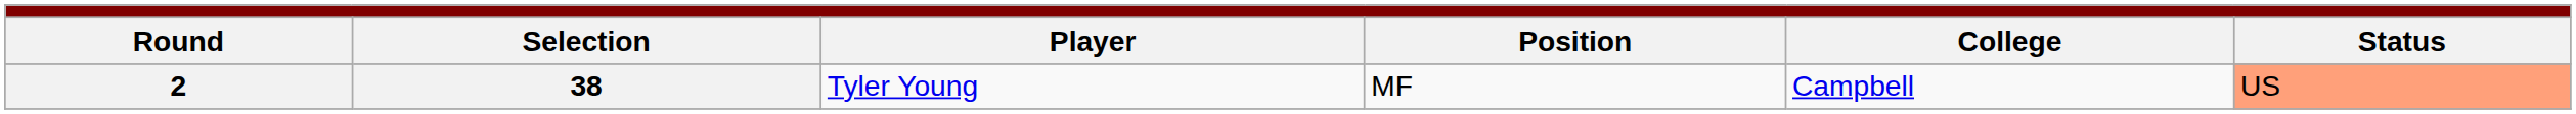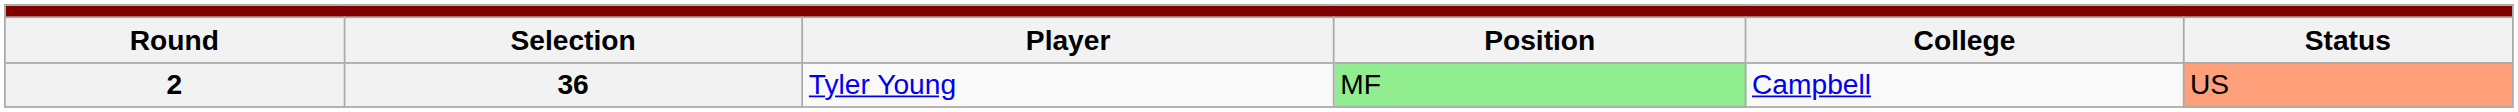2 | column 2: 38 -> 36
2 | column 4: no background -> lightgreen background
